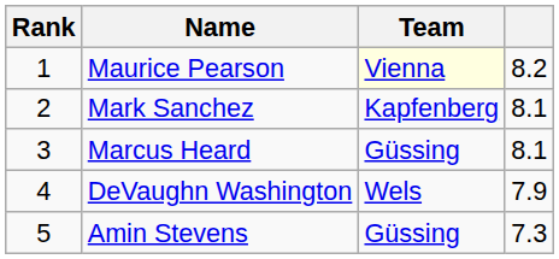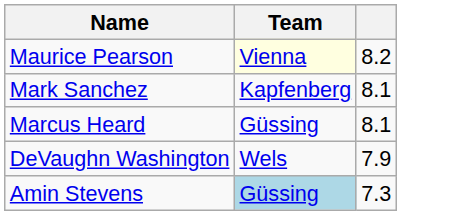- column: Rank | 1 | 2 | 3 | 4 | 5
Amin Stevens | Team: no background -> lightblue background
